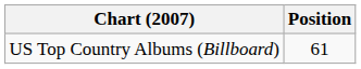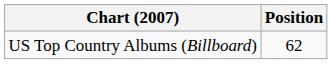US Top Country Albums (Billboard) | Position: 61 -> 62
